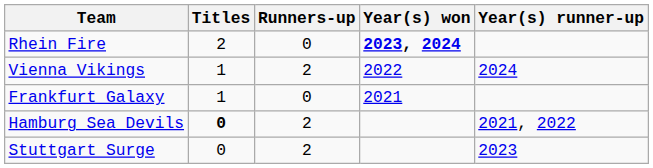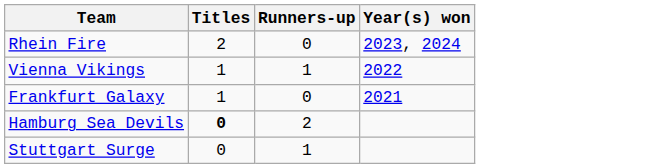- column: Year(s) runner-up | 2024 | 2021, 2022 | 2023
Rhein Fire | Year(s) won: bold -> normal
Vienna Vikings | Runners-up: 2 -> 1
Stuttgart Surge | Runners-up: 2 -> 1
